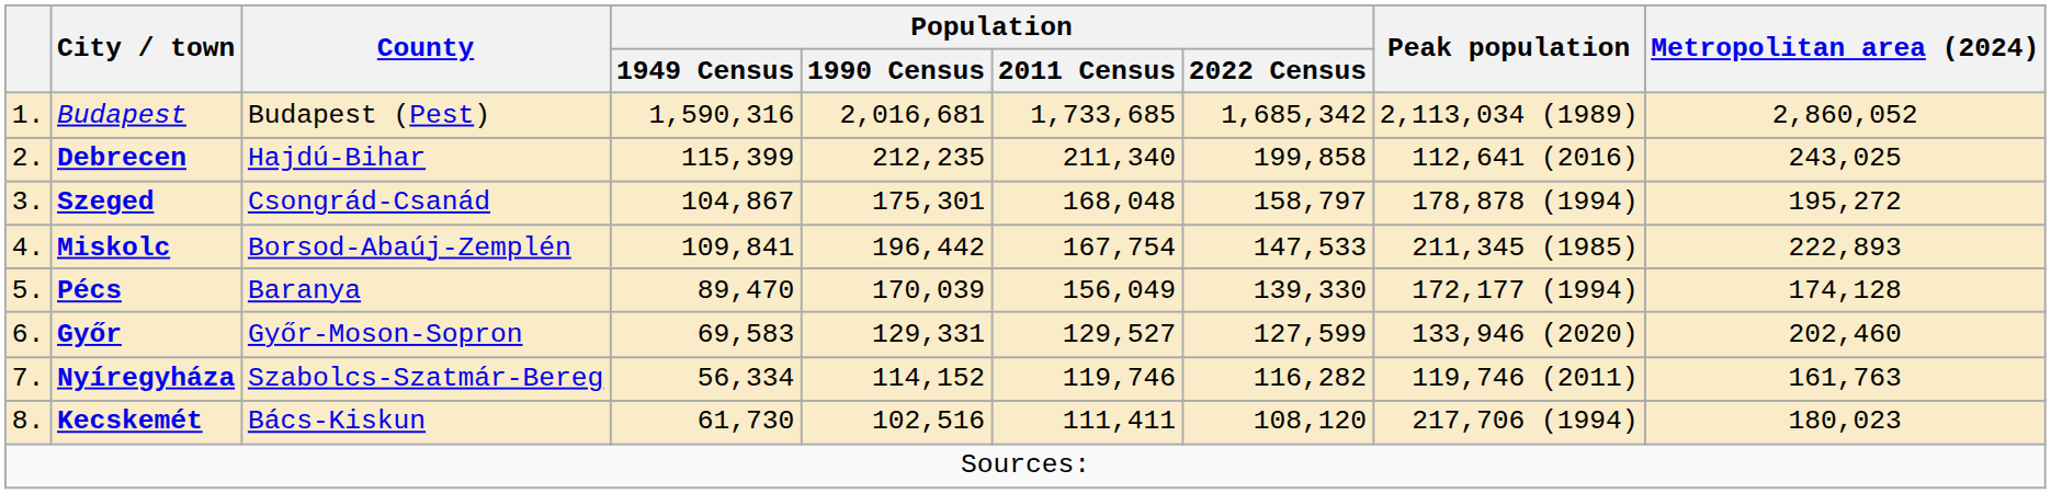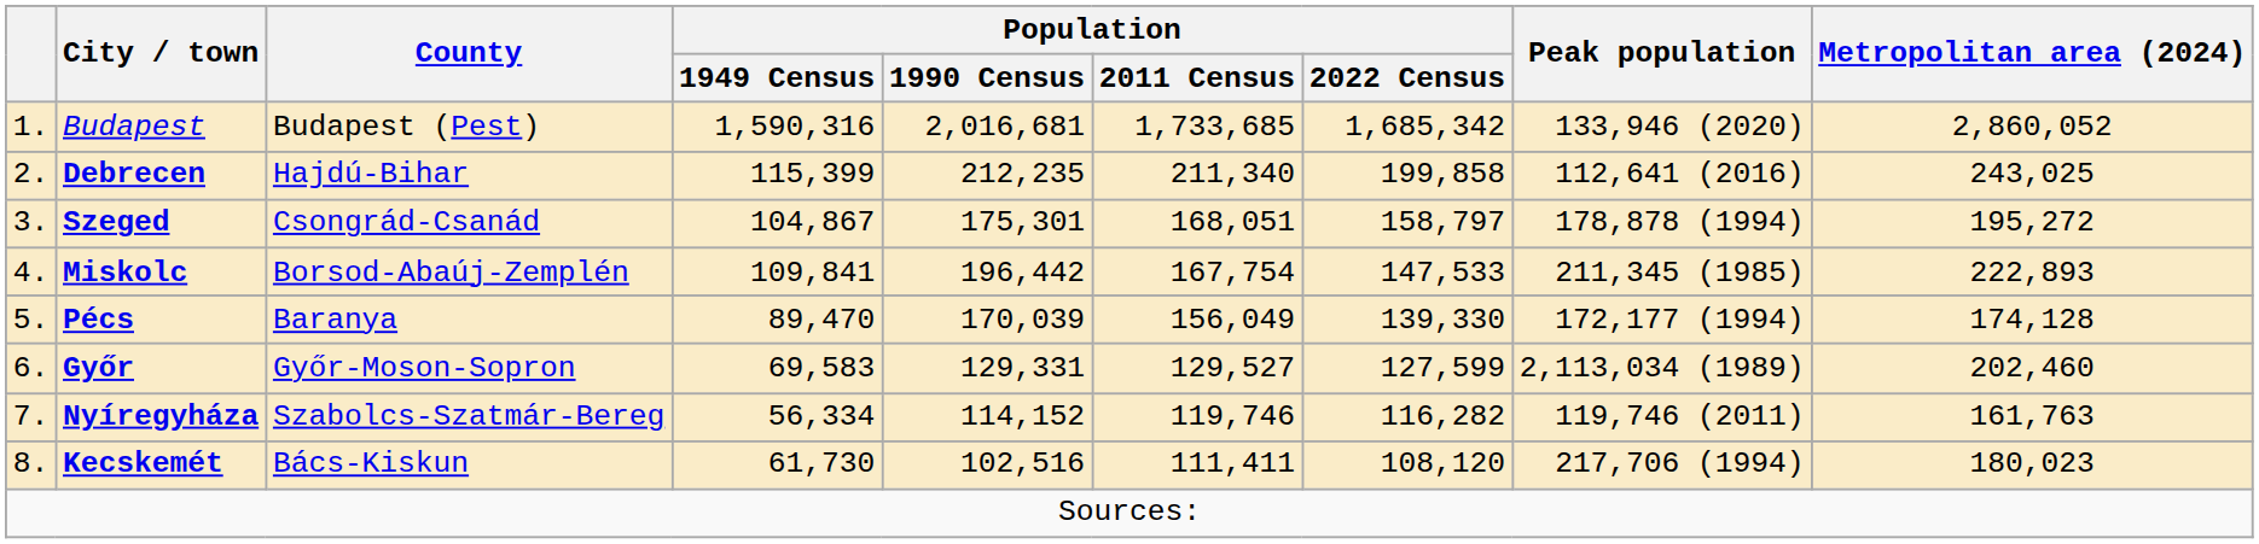Budapest | Peak population: 2,113,034 (1989) -> 133,946 (2020)
Szeged | Population / 2011 Census: 168,048 -> 168,051
Győr | Peak population: 133,946 (2020) -> 2,113,034 (1989)
